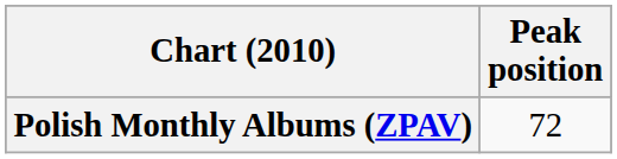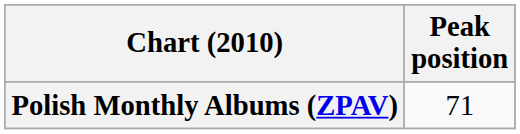Polish Monthly Albums (ZPAV) | Peak position: 72 -> 71
